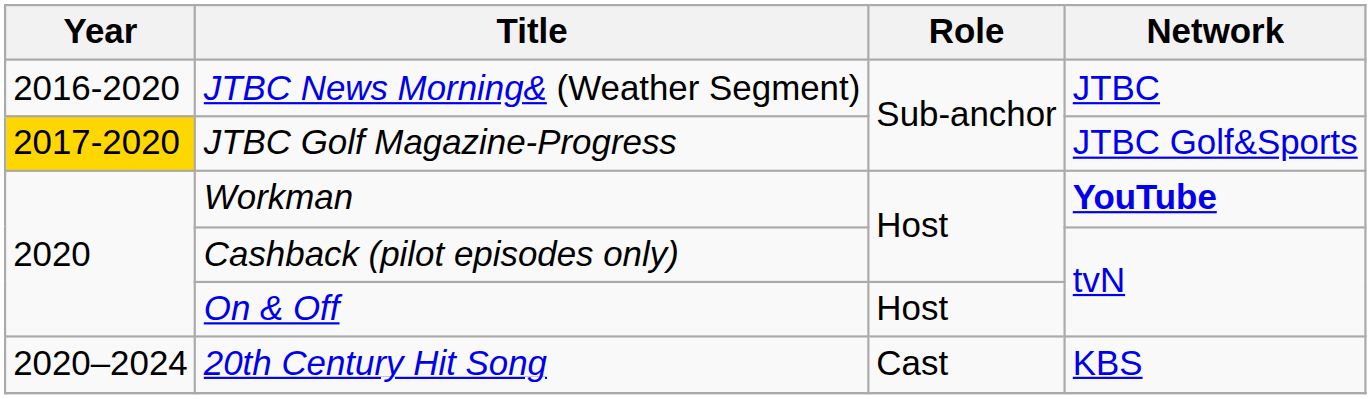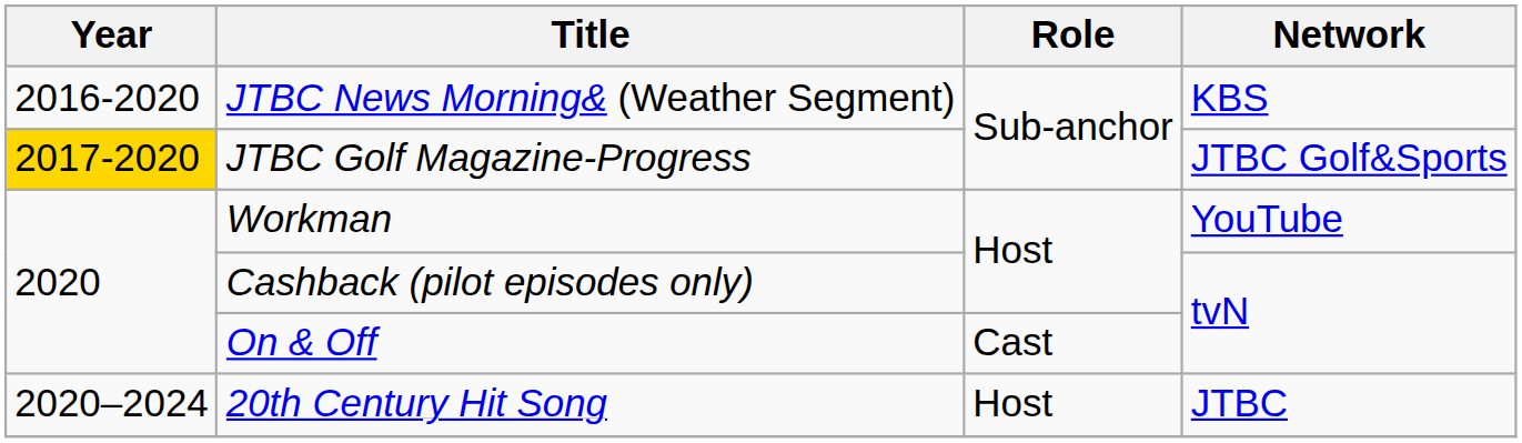JTBC News Morning& (Weather Segment) | Network: JTBC -> KBS
Workman | Network: bold -> normal
On & Off | Role: Host -> Cast
20th Century Hit Song | Role: Cast -> Host
20th Century Hit Song | Network: KBS -> JTBC
